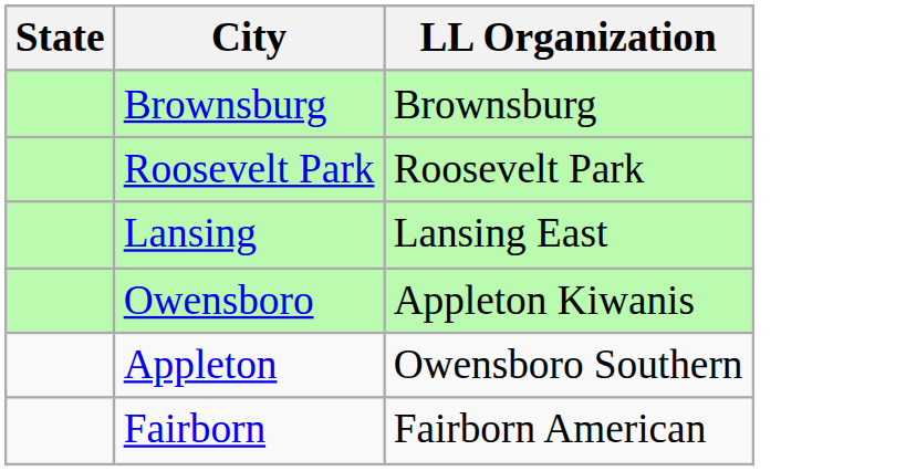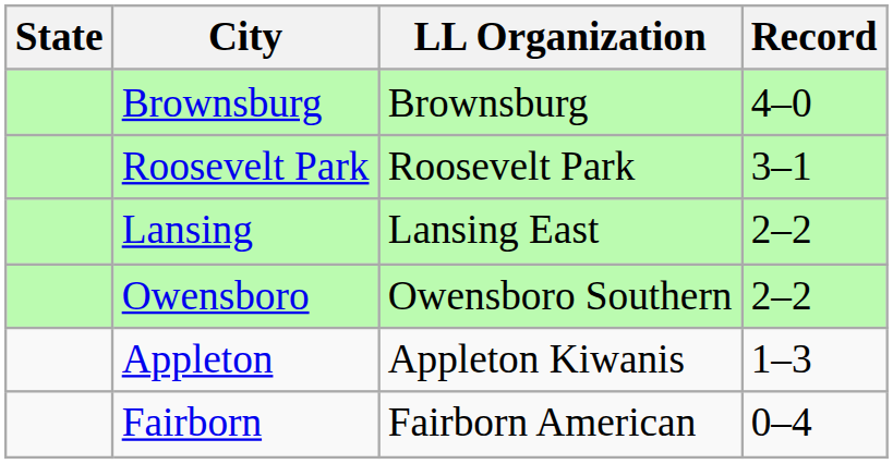+ column: Record | 4–0 | 3–1 | 2–2 | 2–2 | 1–3 | 0–4
Owensboro | LL Organization: Appleton Kiwanis -> Owensboro Southern
Appleton | LL Organization: Owensboro Southern -> Appleton Kiwanis
